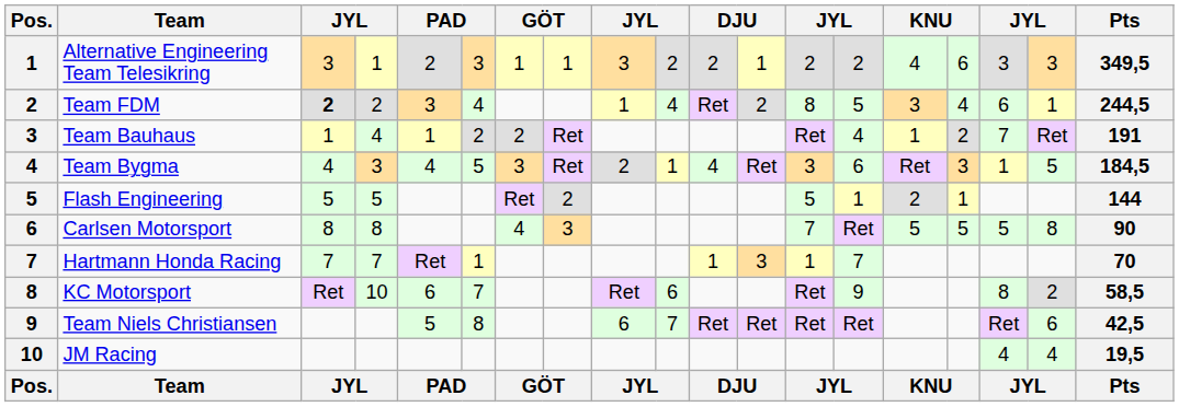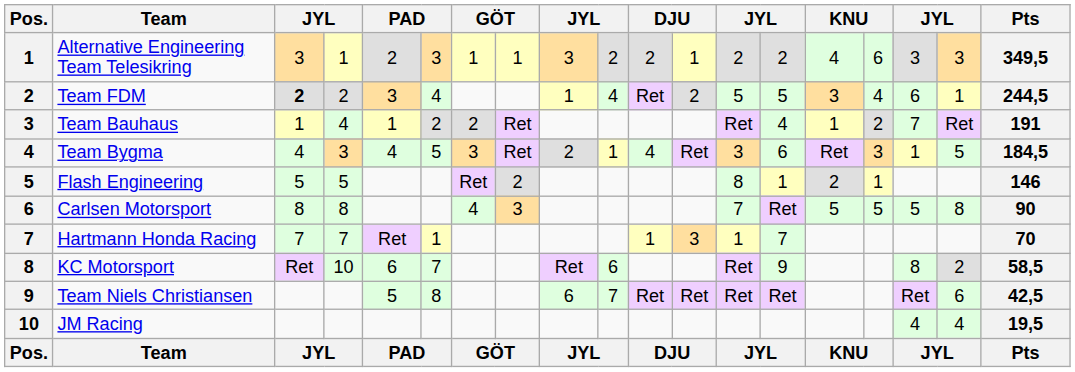Team FDM | column 13: 8 -> 5
Flash Engineering | column 13: 5 -> 8
Flash Engineering | Pts: 144 -> 146
